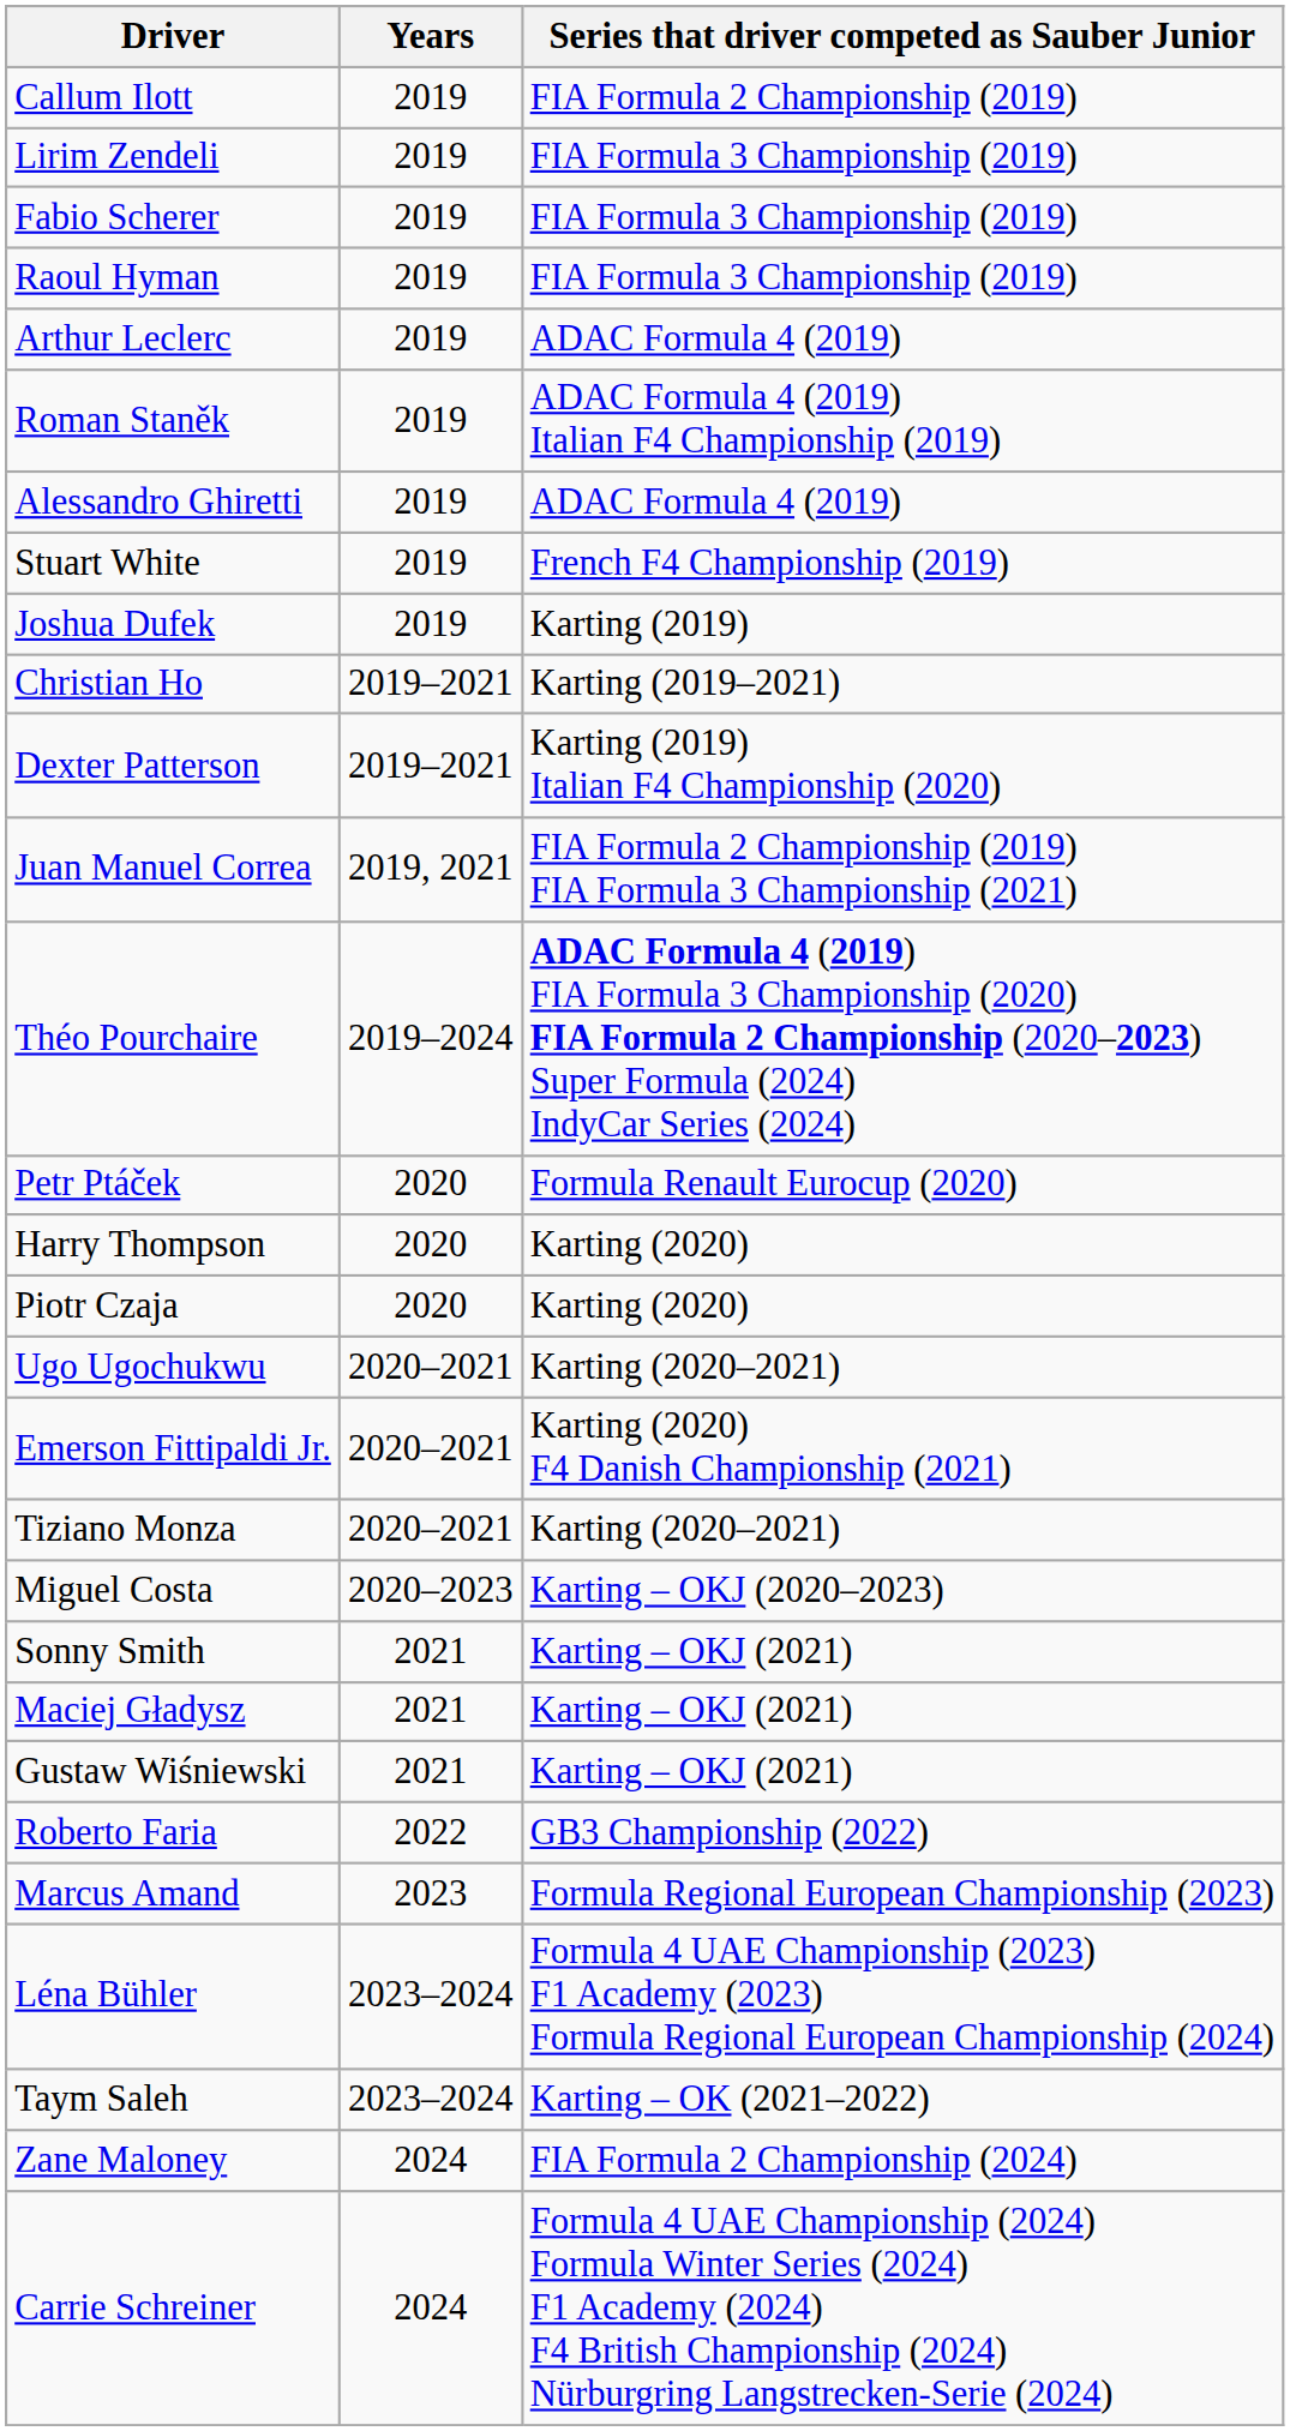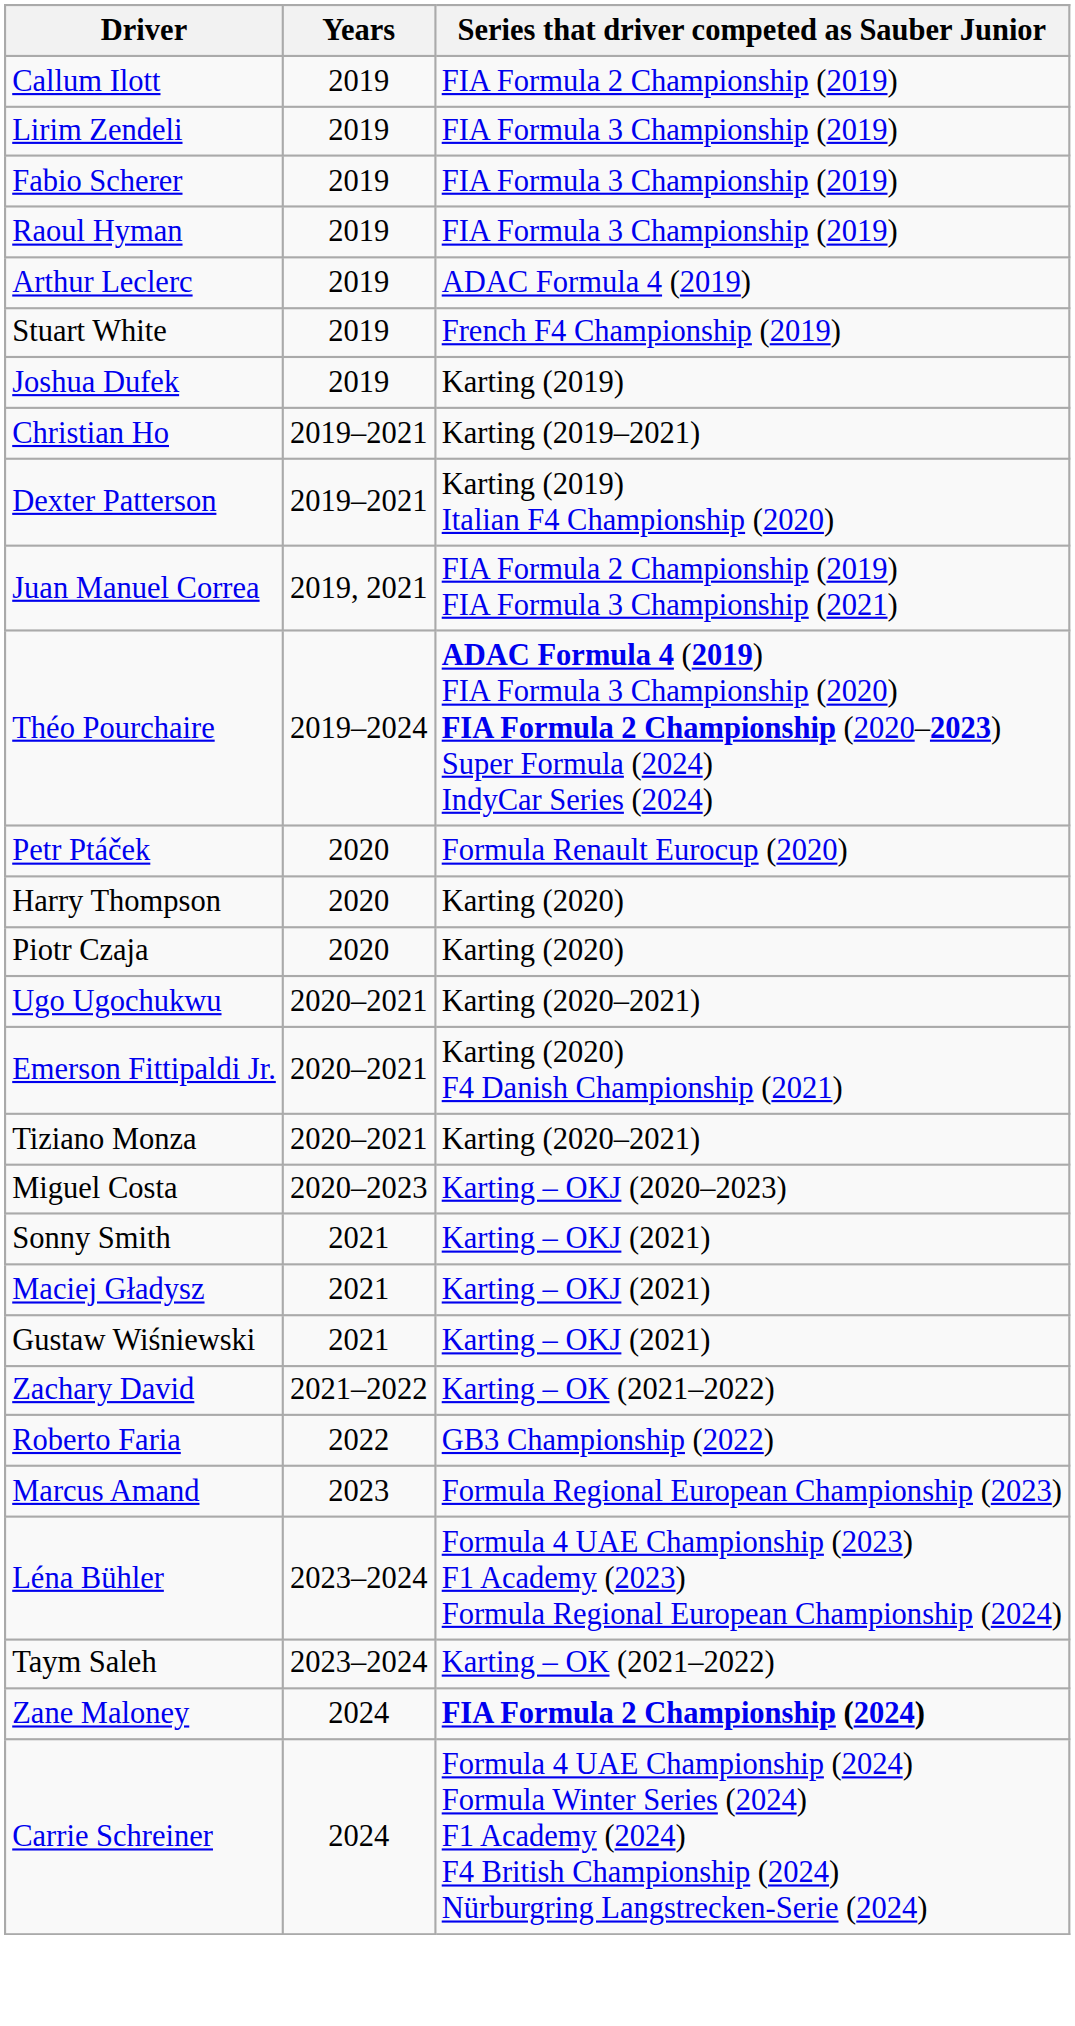- row: Roman Staněk | 2019 | ADAC Formula 4 (2019) Italian F4 Championship (2019)
- row: Alessandro Ghiretti | 2019 | ADAC Formula 4 (2019)
+ row: Zachary David | 2021–2022 | Karting – OK (2021–2022)
Zane Maloney | Series that driver competed as Sauber Junior: normal -> bold
